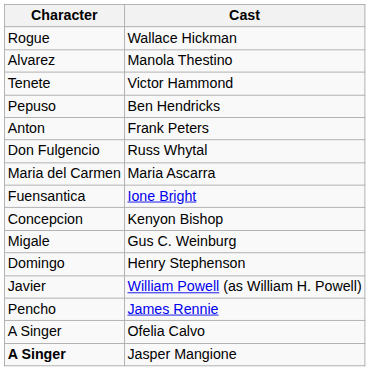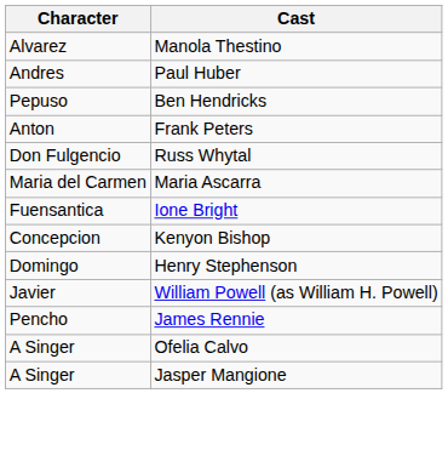- row: Rogue | Wallace Hickman
+ row: Andres | Paul Huber
- row: Tenete | Victor Hammond
- row: Migale | Gus C. Weinburg
Jasper Mangione | Character: bold -> normal
